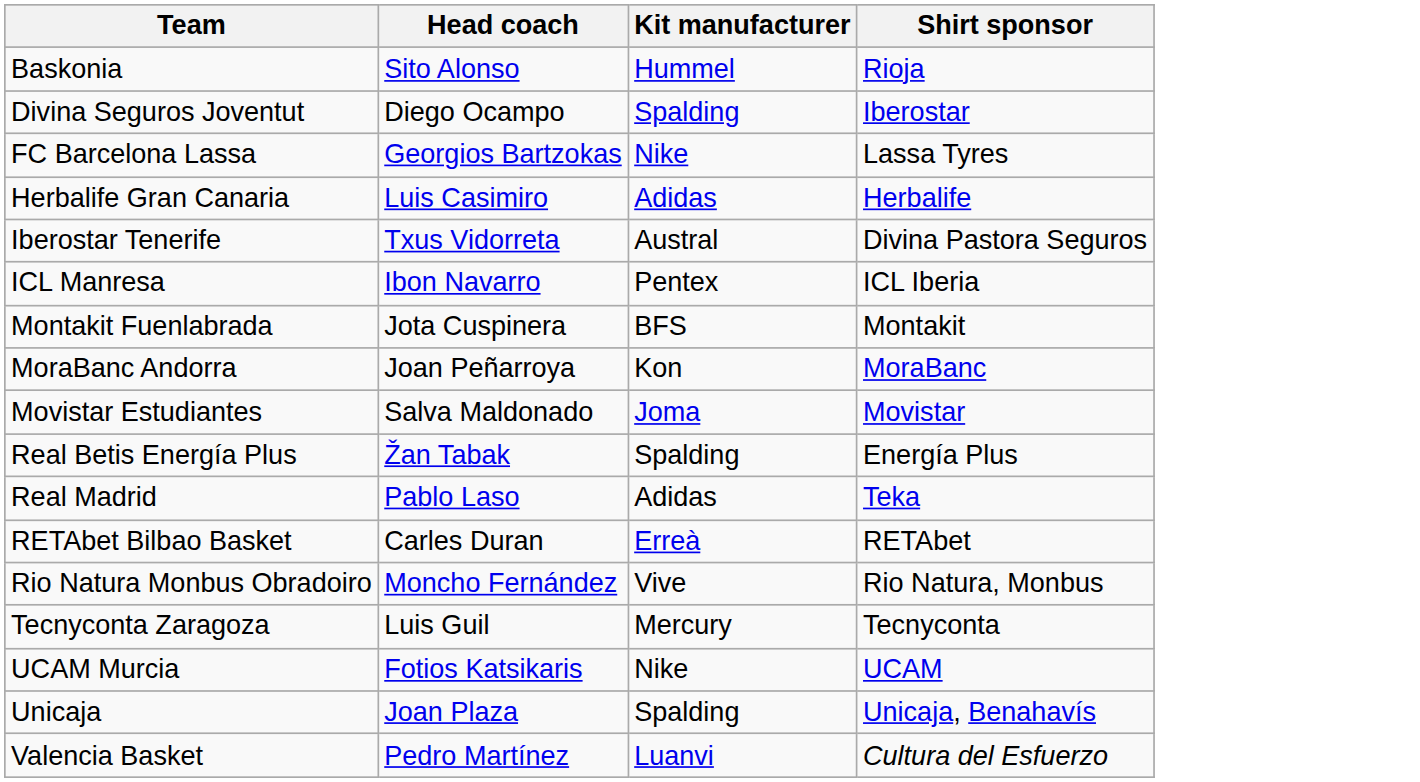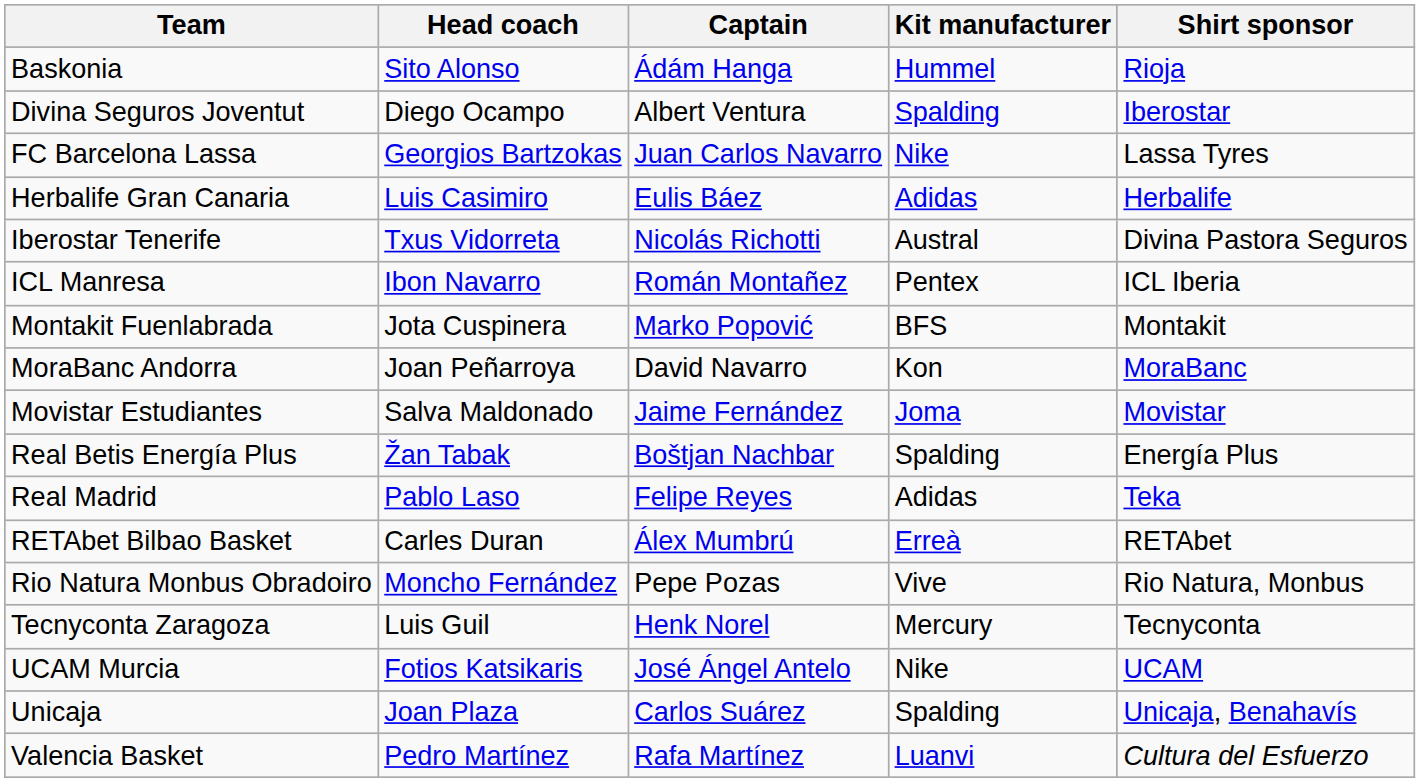+ column: Captain | Ádám Hanga | Albert Ventura | Juan Carlos Navarro | Eulis Báez | Nicolás Richotti | Román Montañez | Marko Popović | David Navarro | Jaime Fernández | Boštjan Nachbar | Felipe Reyes | Álex Mumbrú | Pepe Pozas | Henk Norel | José Ángel Antelo | Carlos Suárez | Rafa Martínez
